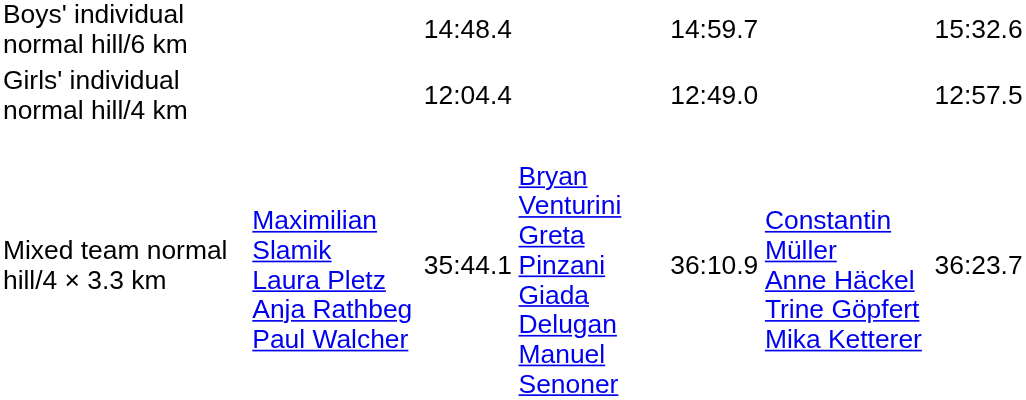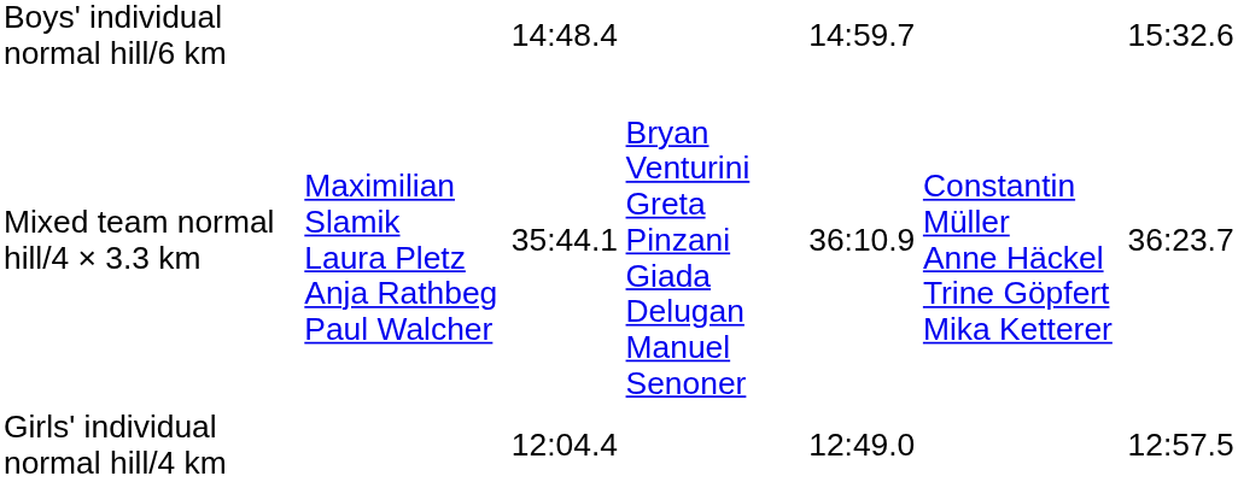rows swapped: Girls' individual normal hill/4 km <-> Mixed team normal hill/4 × 3.3 km
